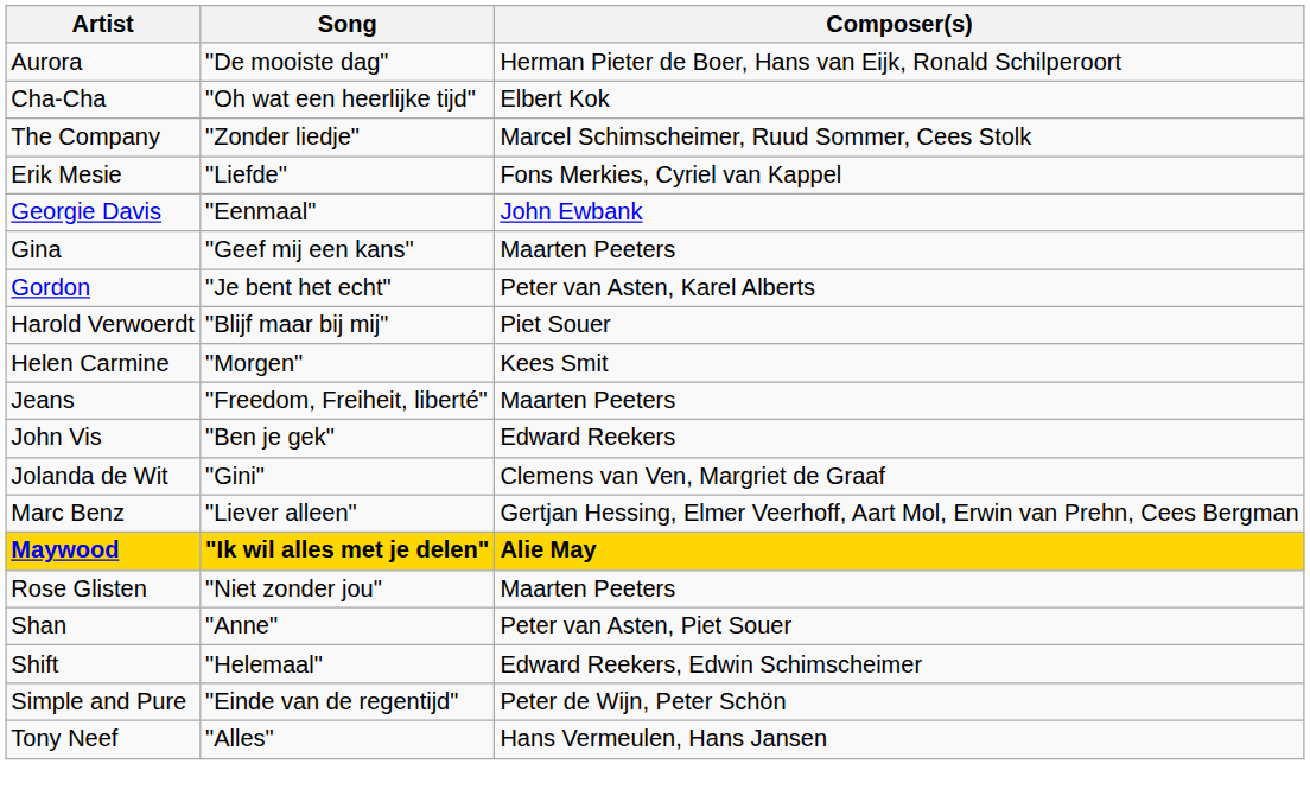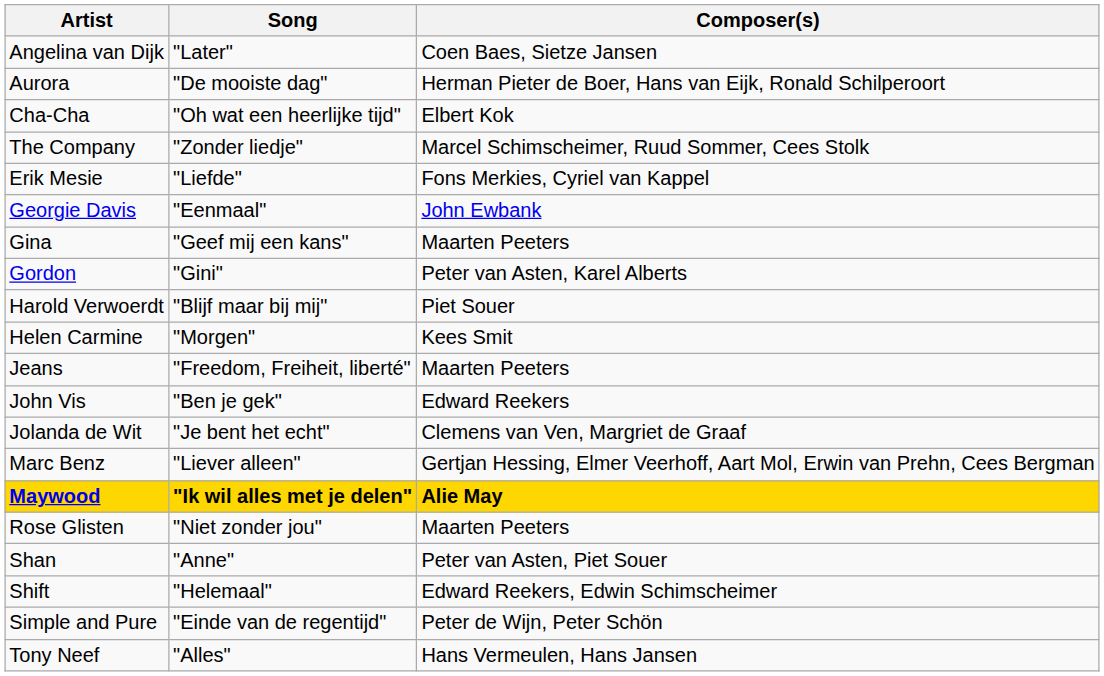+ row: Angelina van Dijk | "Later" | Coen Baes, Sietze Jansen
Gordon | Song: "Je bent het echt" -> "Gini"
Jolanda de Wit | Song: "Gini" -> "Je bent het echt"
